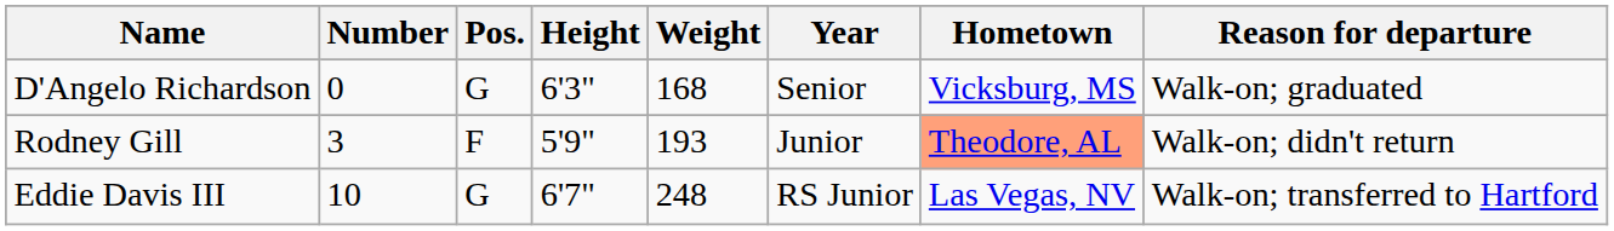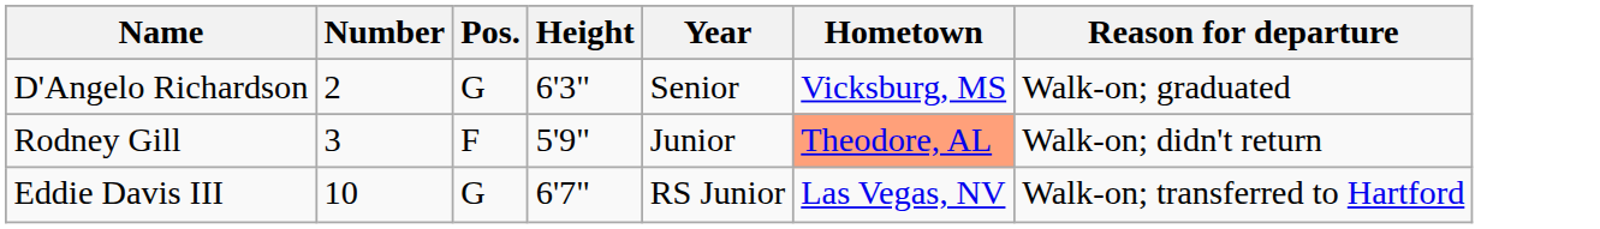- column: Weight | 168 | 193 | 248
D'Angelo Richardson | Number: 0 -> 2
